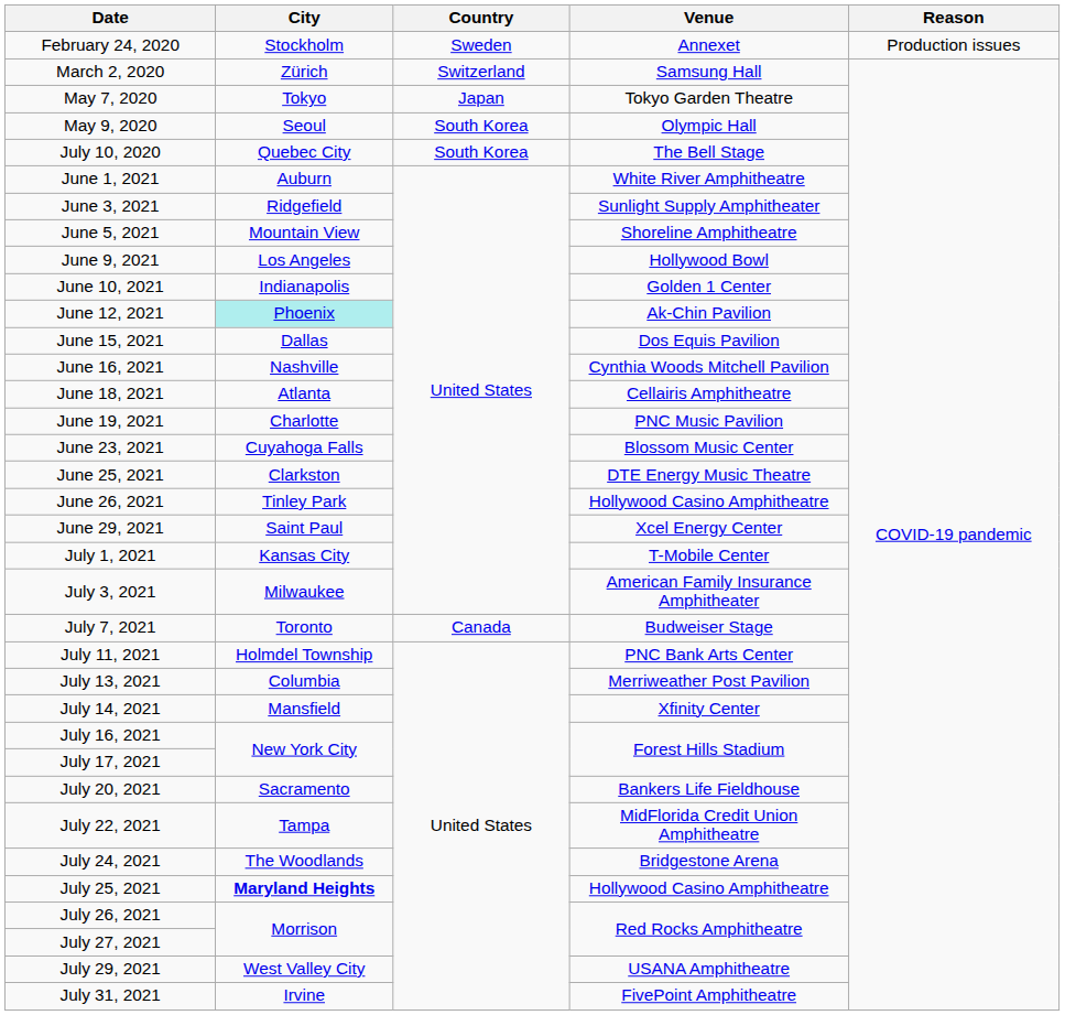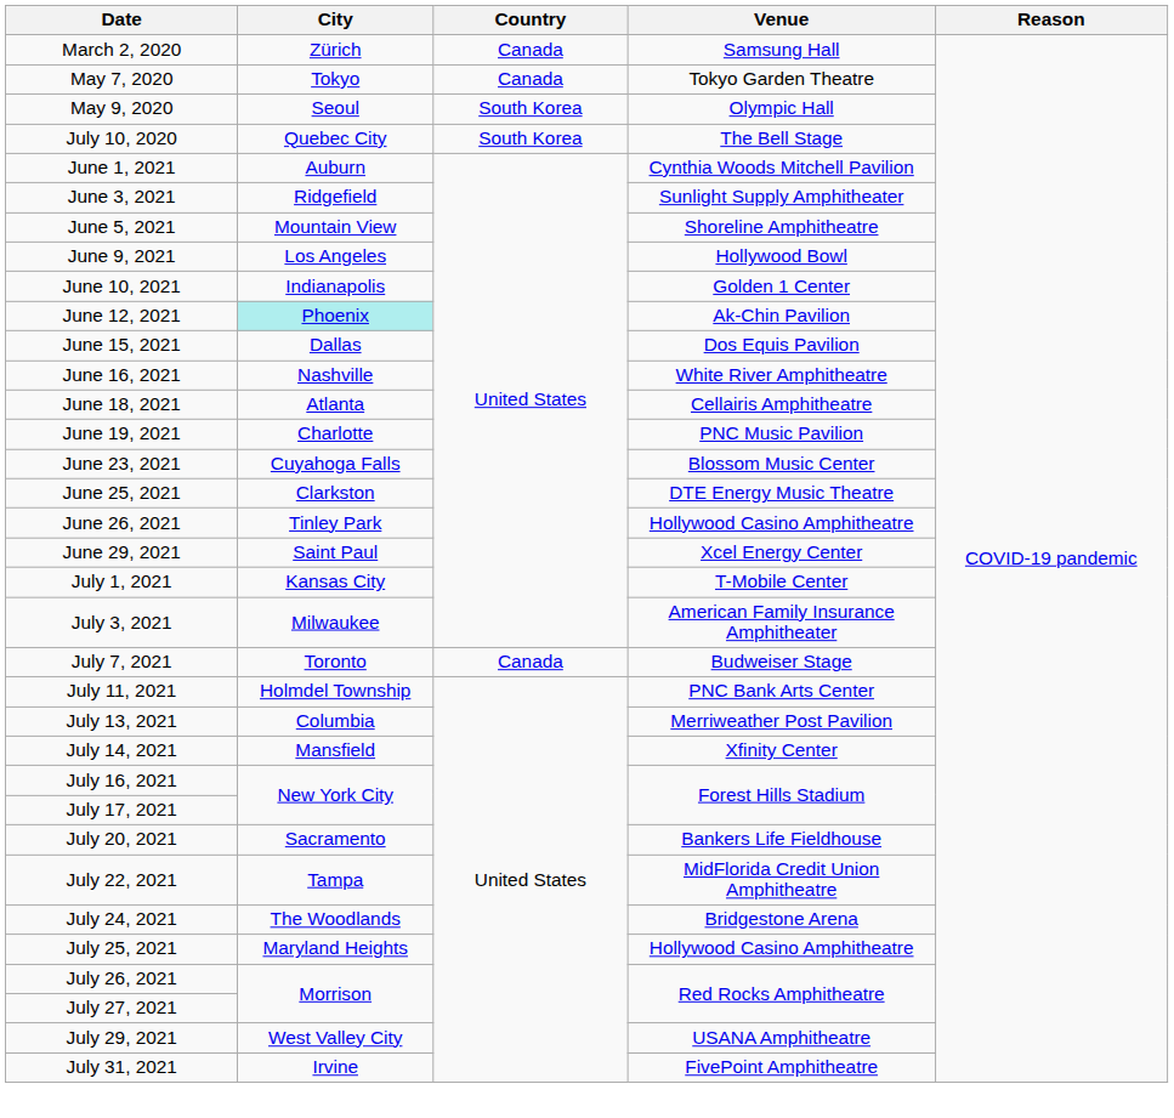- row: February 24, 2020 | Stockholm | Sweden | Annexet | Production issues
March 2, 2020 | Country: Switzerland -> Canada
May 7, 2020 | Country: Japan -> Canada
June 1, 2021 | Venue: White River Amphitheatre -> Cynthia Woods Mitchell Pavilion
June 16, 2021 | Venue: Cynthia Woods Mitchell Pavilion -> White River Amphitheatre
July 25, 2021 | City: bold -> normal
